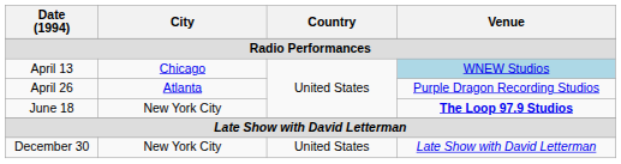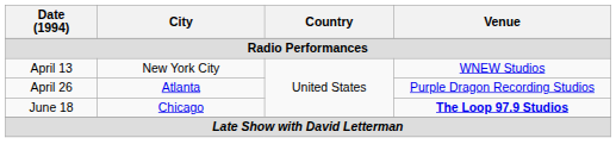April 13 | City: Chicago -> New York City
April 13 | Venue: lightblue background -> no background
June 18 | City: New York City -> Chicago
- row: December 30 | New York City | United States | Late Show with David Letterman
